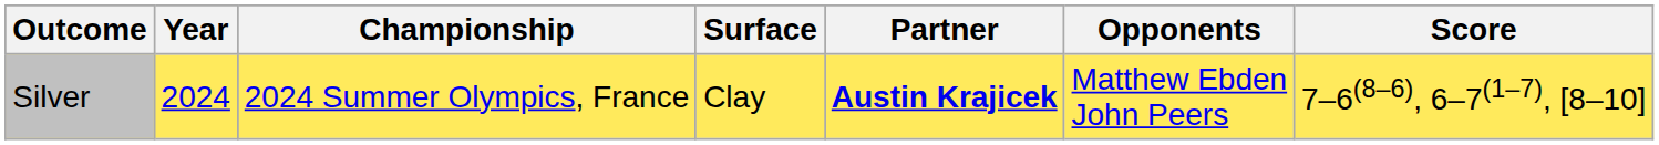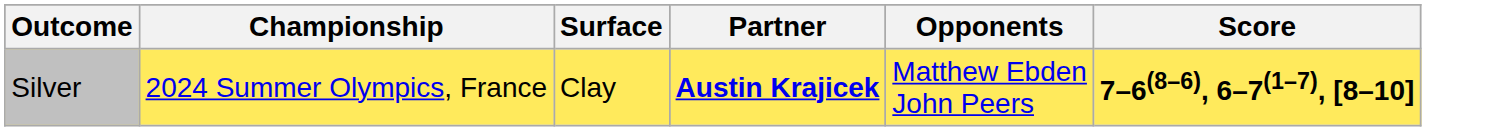- column: Year | 2024
Silver | Score: normal -> bold
